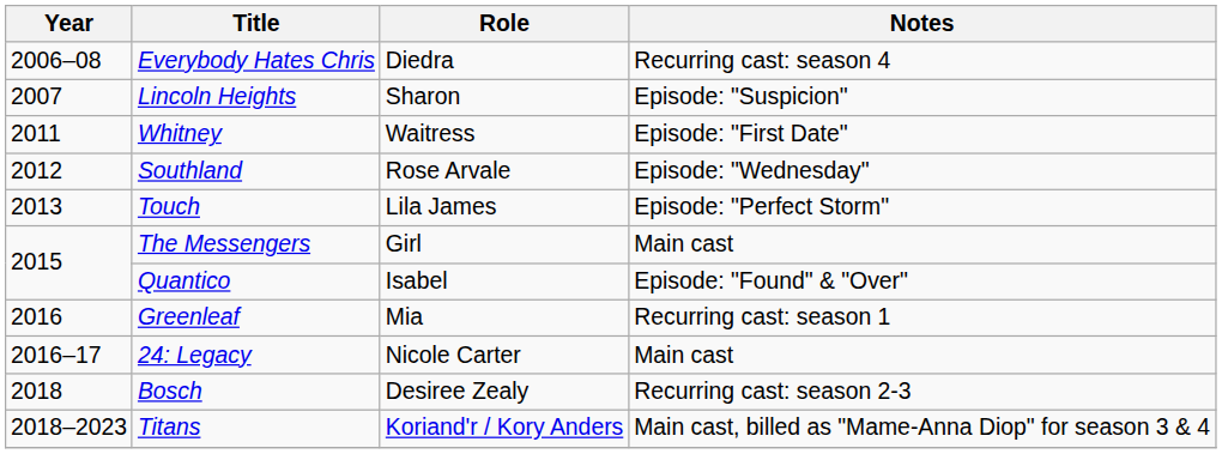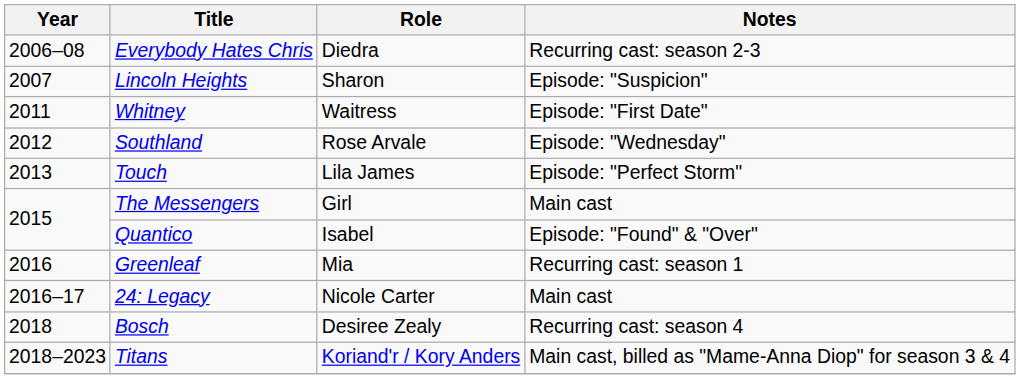Everybody Hates Chris | Notes: Recurring cast: season 4 -> Recurring cast: season 2-3
Bosch | Notes: Recurring cast: season 2-3 -> Recurring cast: season 4
